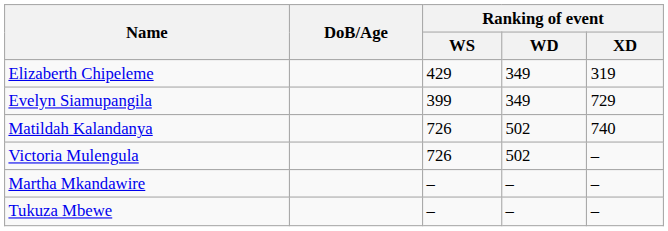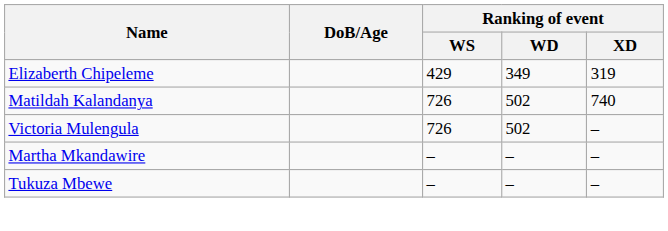- row: Evelyn Siamupangila | 399 | 349 | 729
